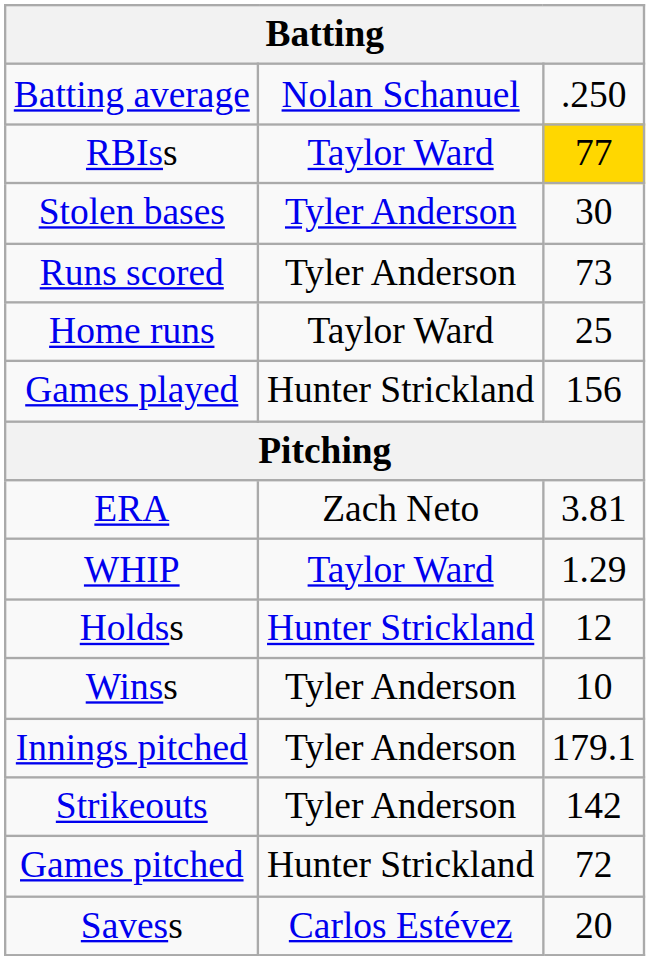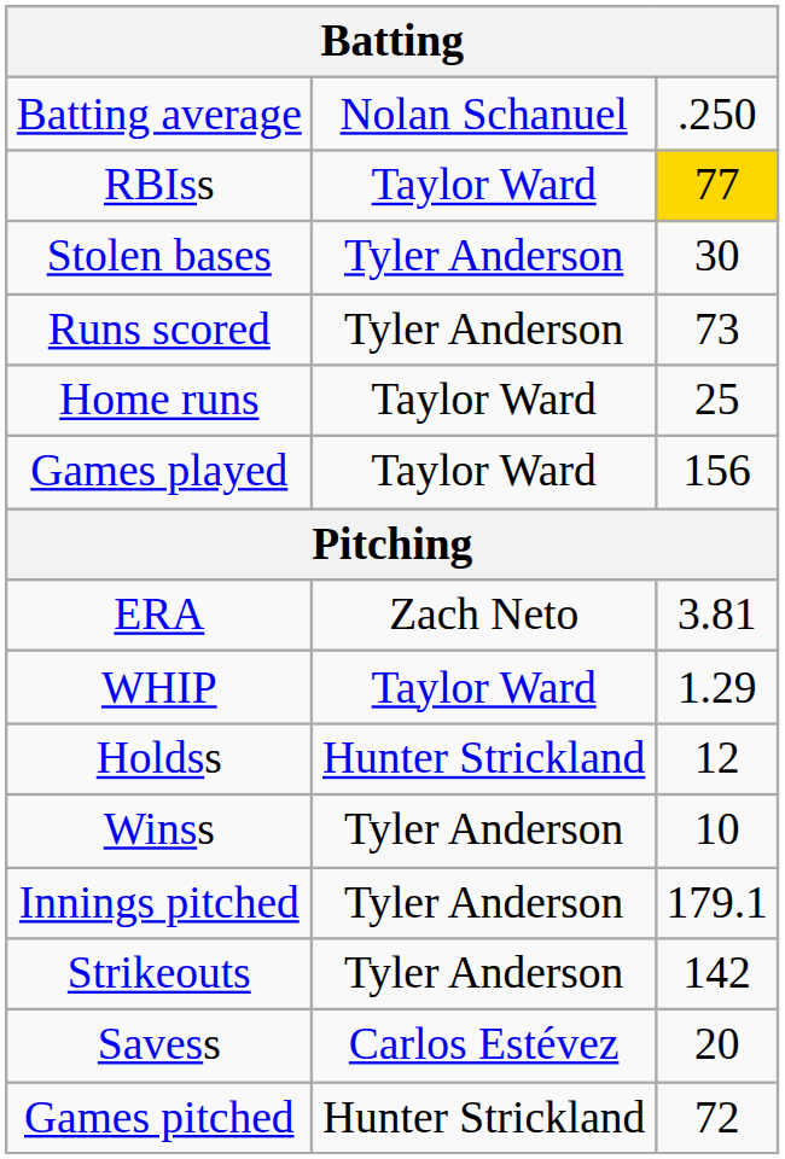Games played | column 2: Hunter Strickland -> Taylor Ward
rows swapped: Savess <-> Games pitched
